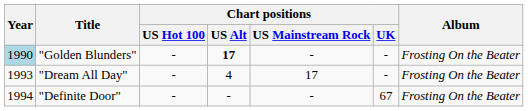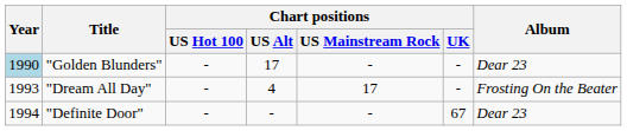"Golden Blunders" | Chart positions / US Alt: bold -> normal
"Golden Blunders" | Album: Frosting On the Beater -> Dear 23
"Definite Door" | Album: Frosting On the Beater -> Dear 23
